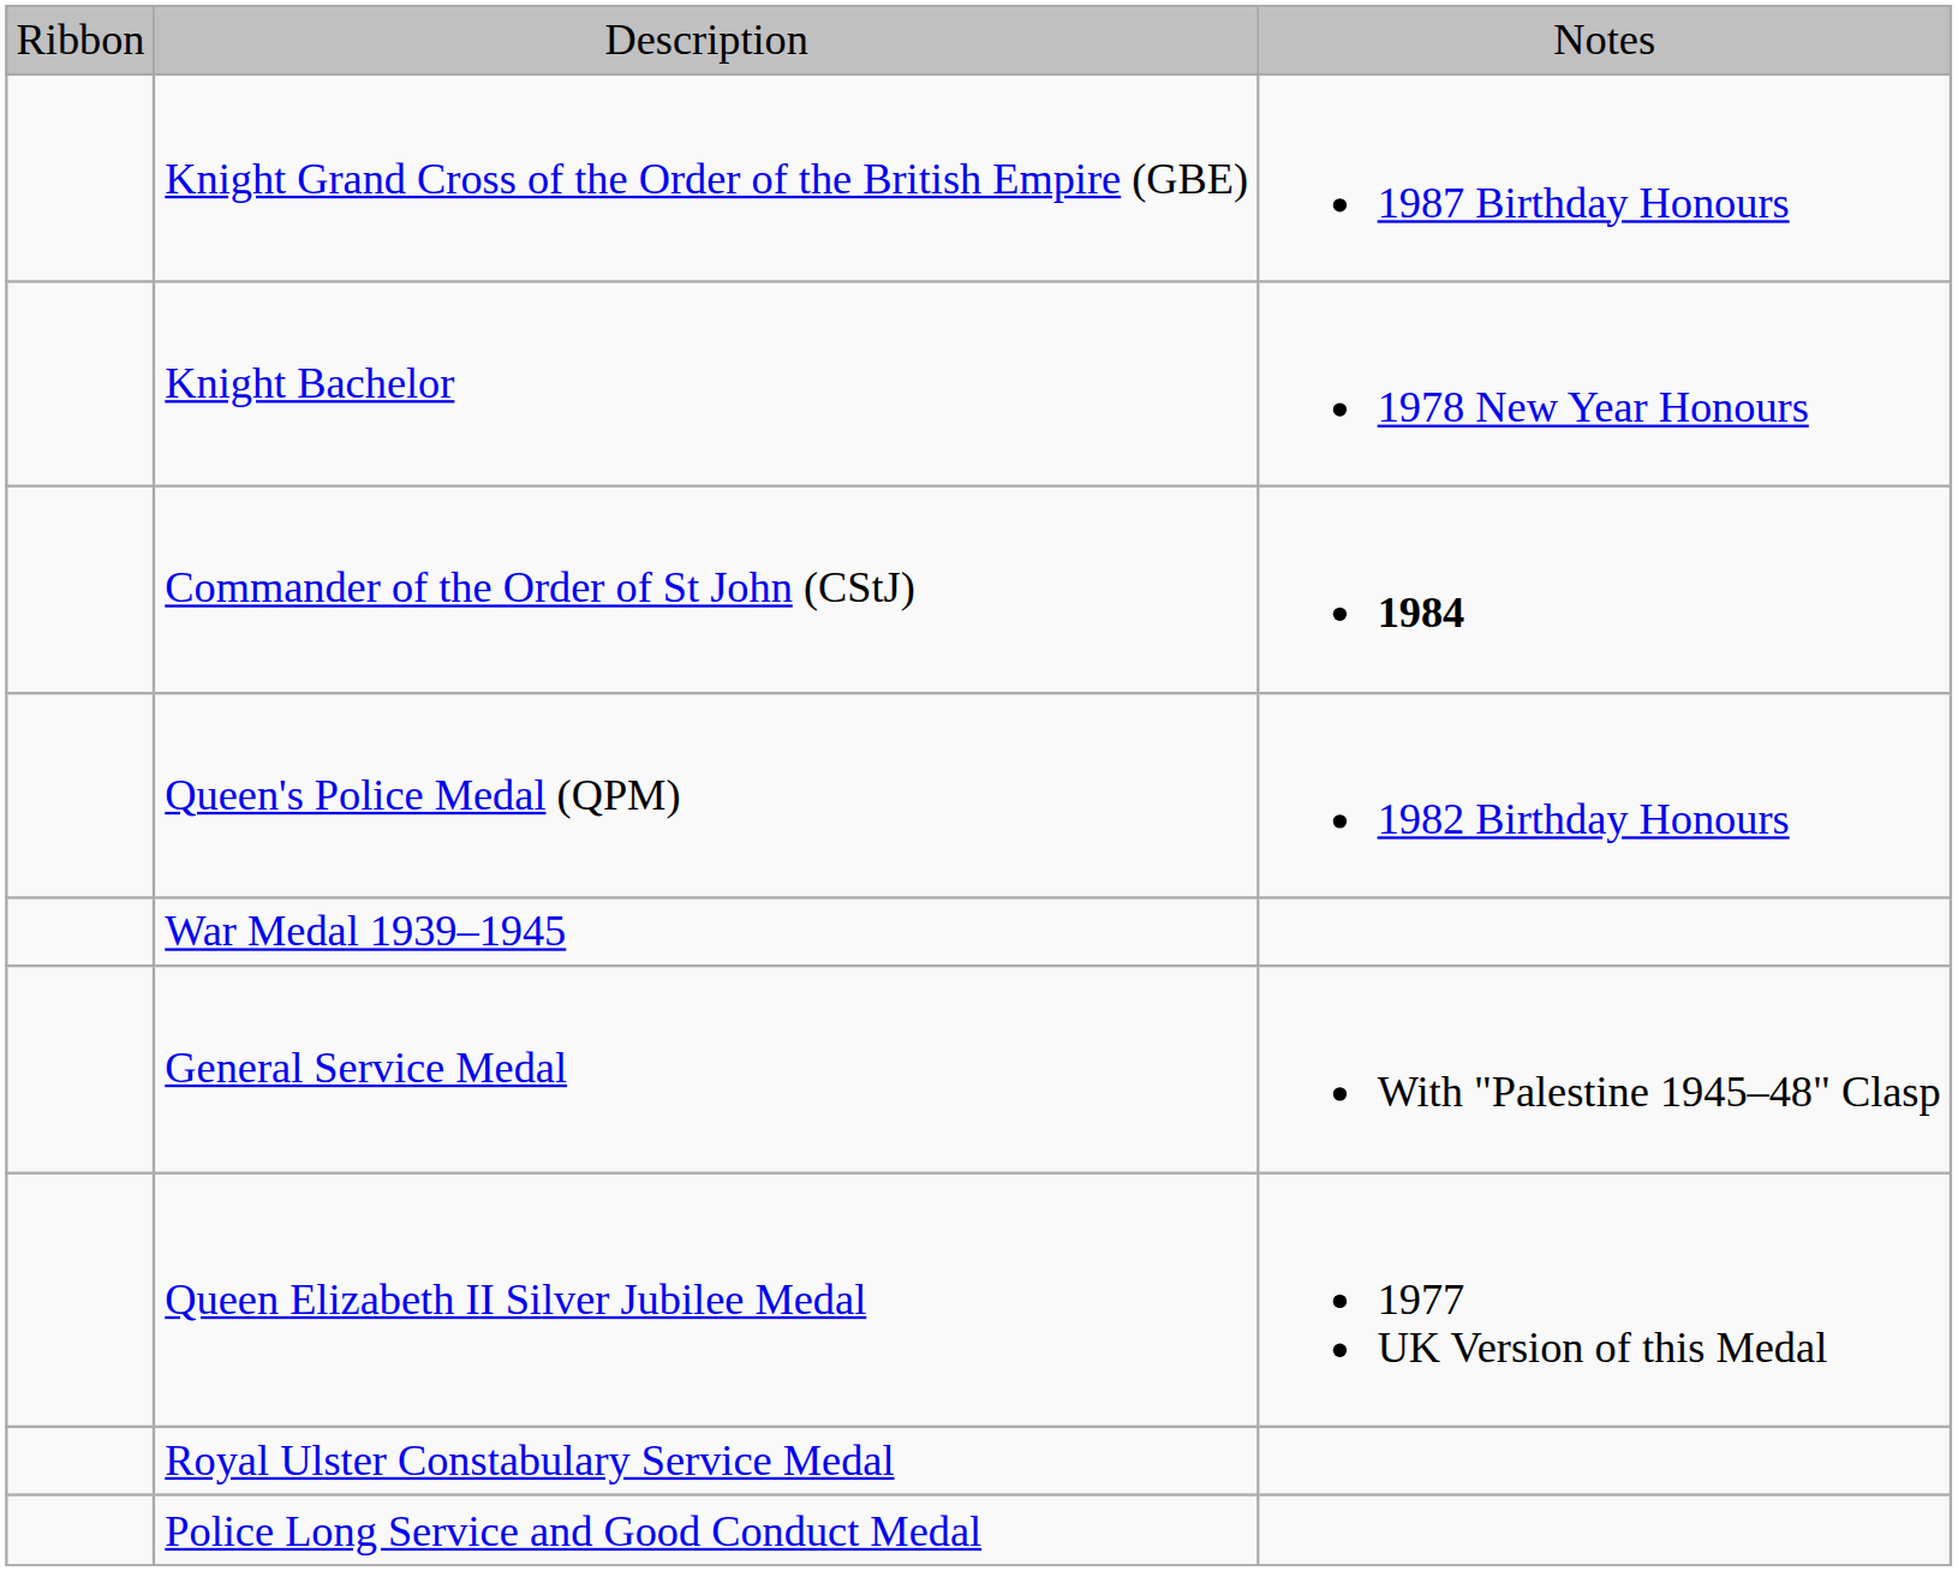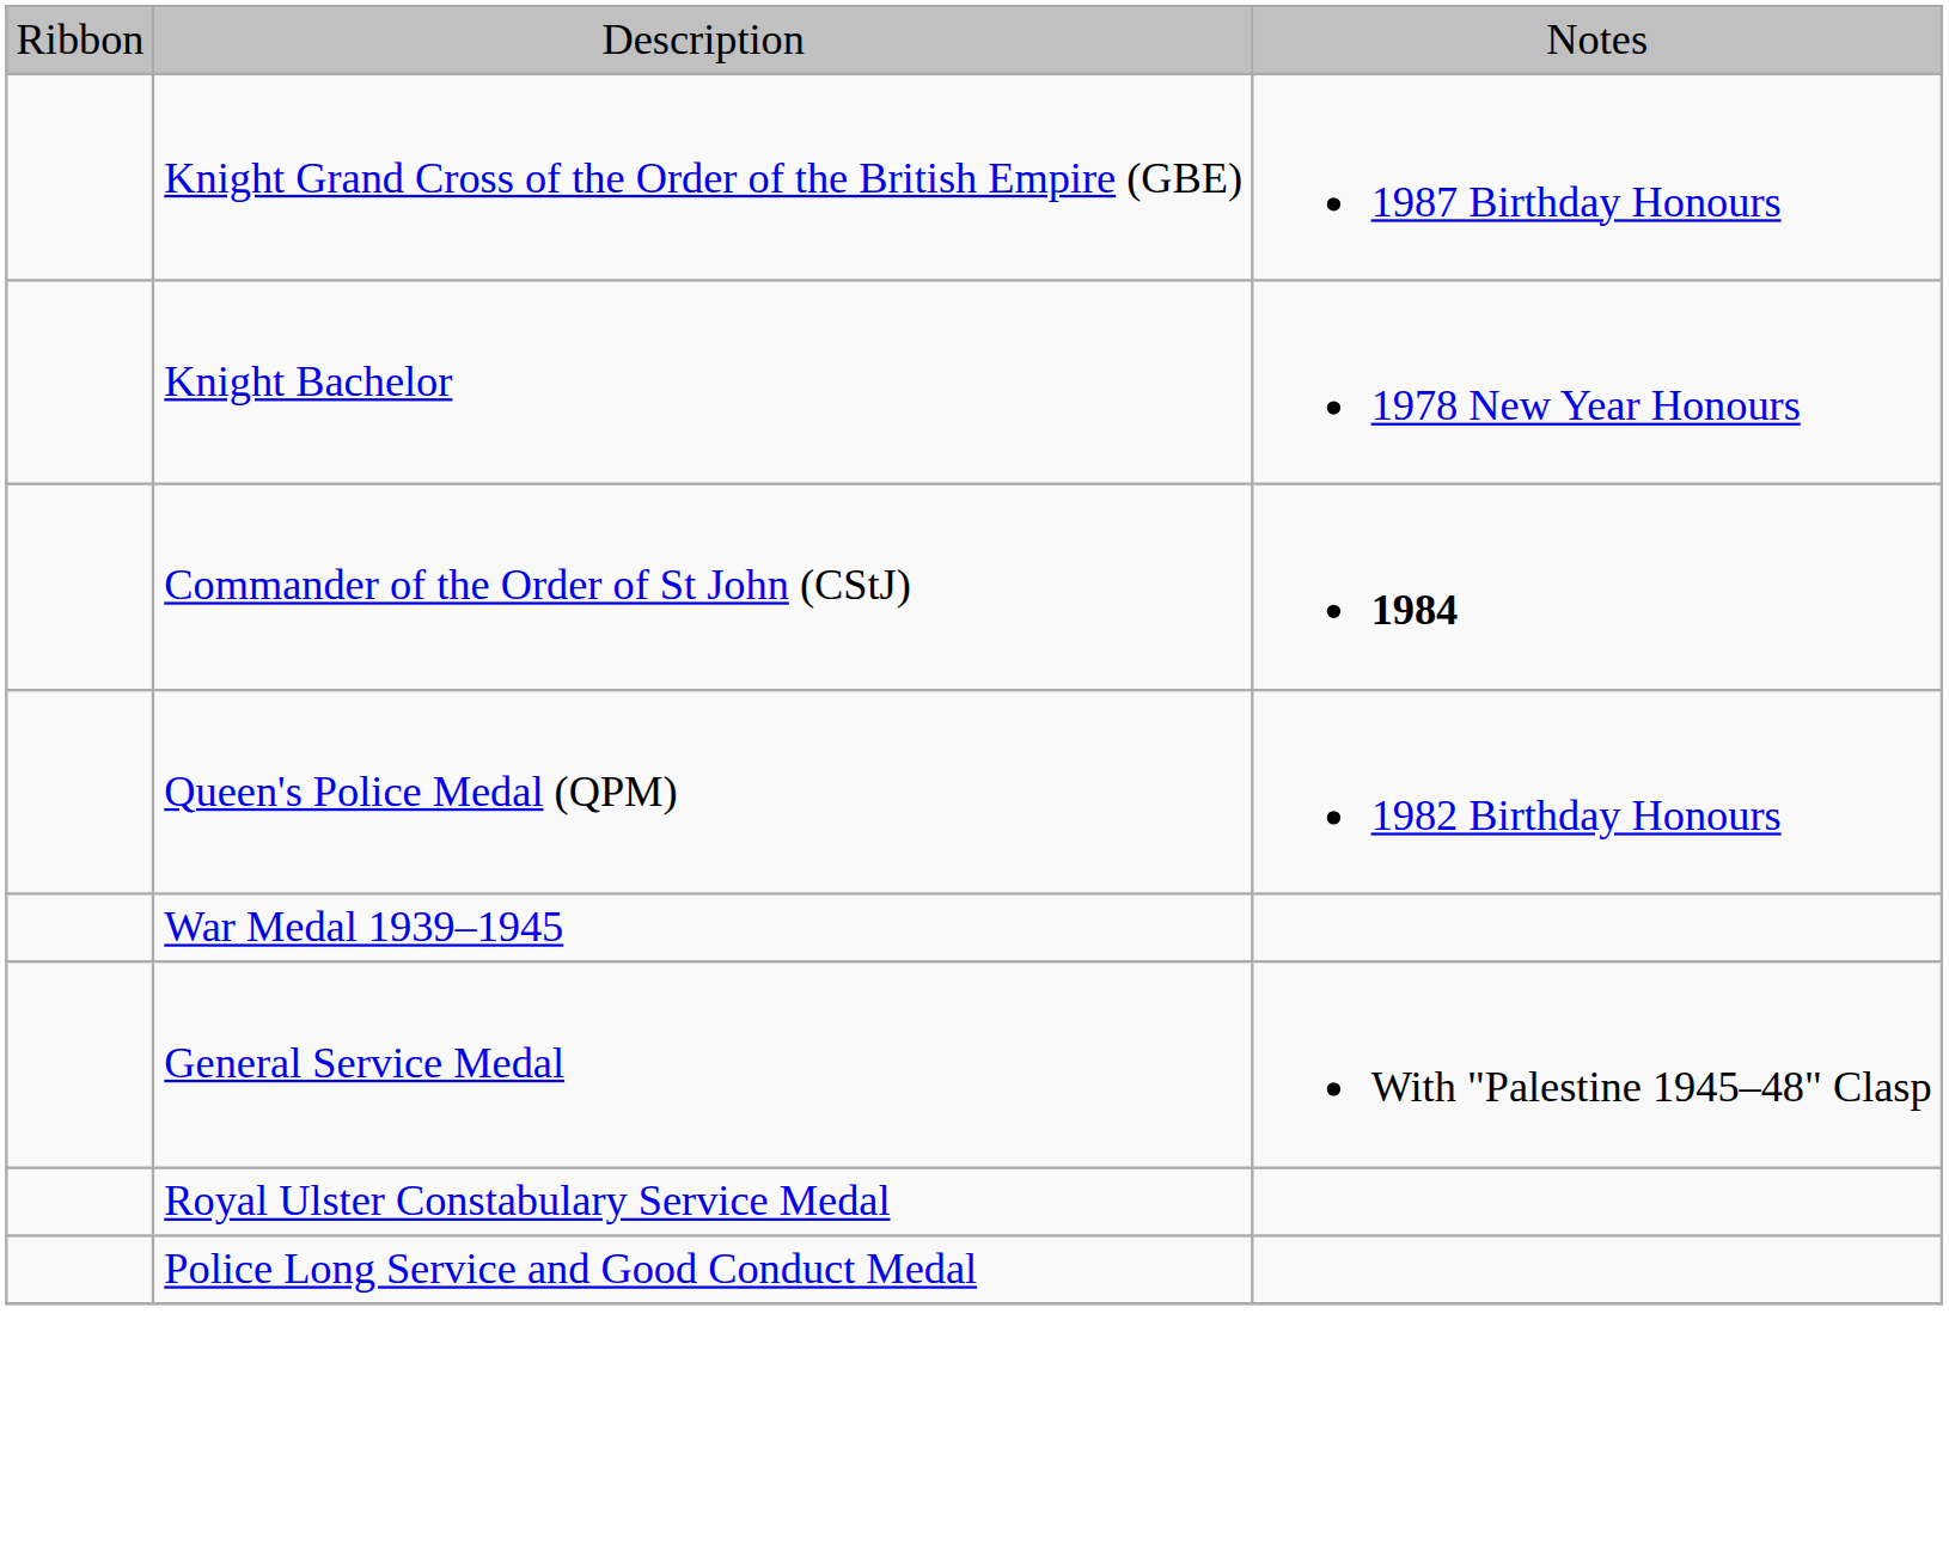- row: Queen Elizabeth II Silver Jubilee Medal | 1977 UK Version of this Medal
